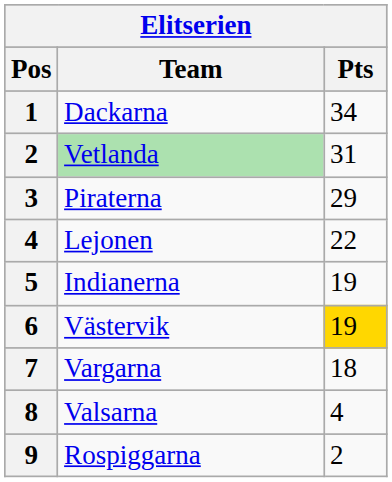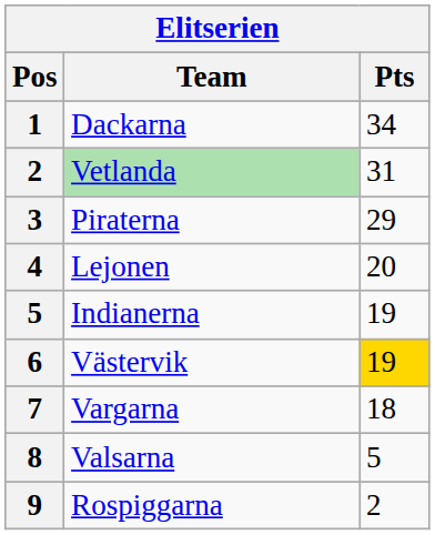Lejonen | Pts: 22 -> 20
Valsarna | Pts: 4 -> 5
